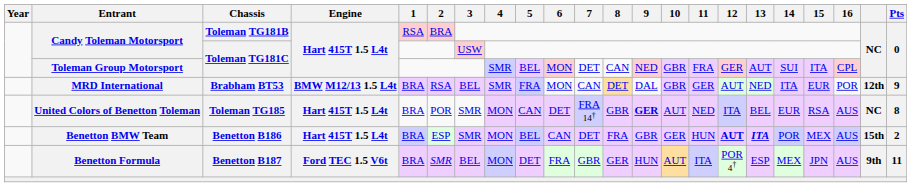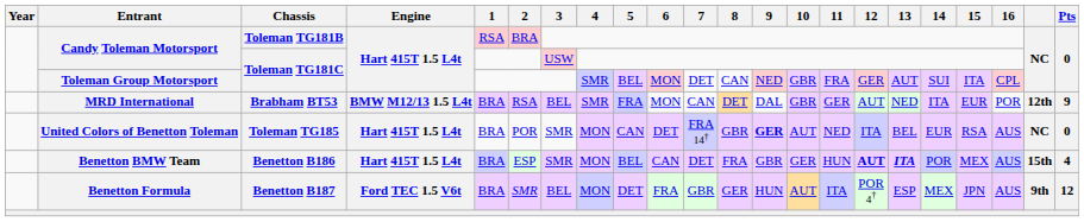United Colors of Benetton Toleman | Pts: 8 -> 0
Benetton BMW Team | Pts: 2 -> 4
Benetton Formula | Pts: 11 -> 12
